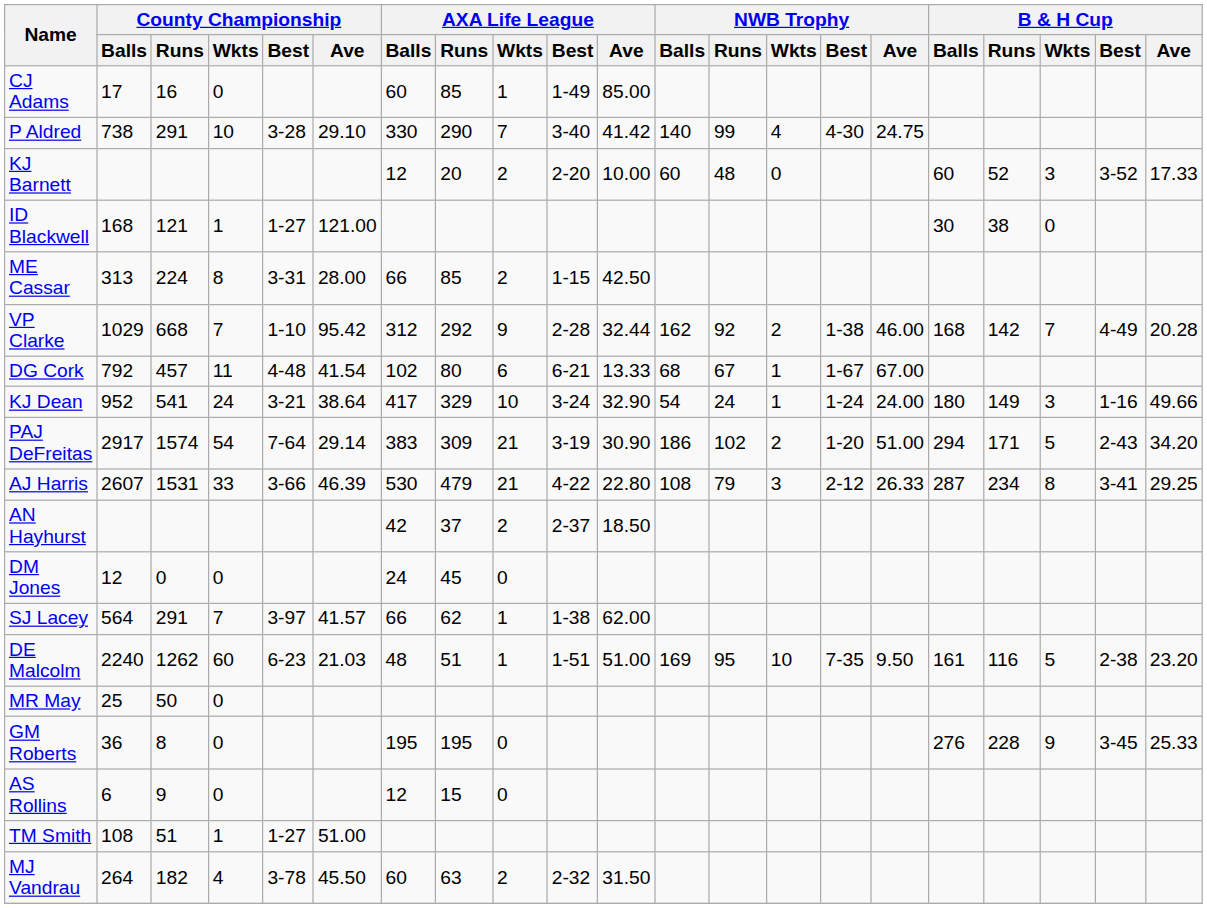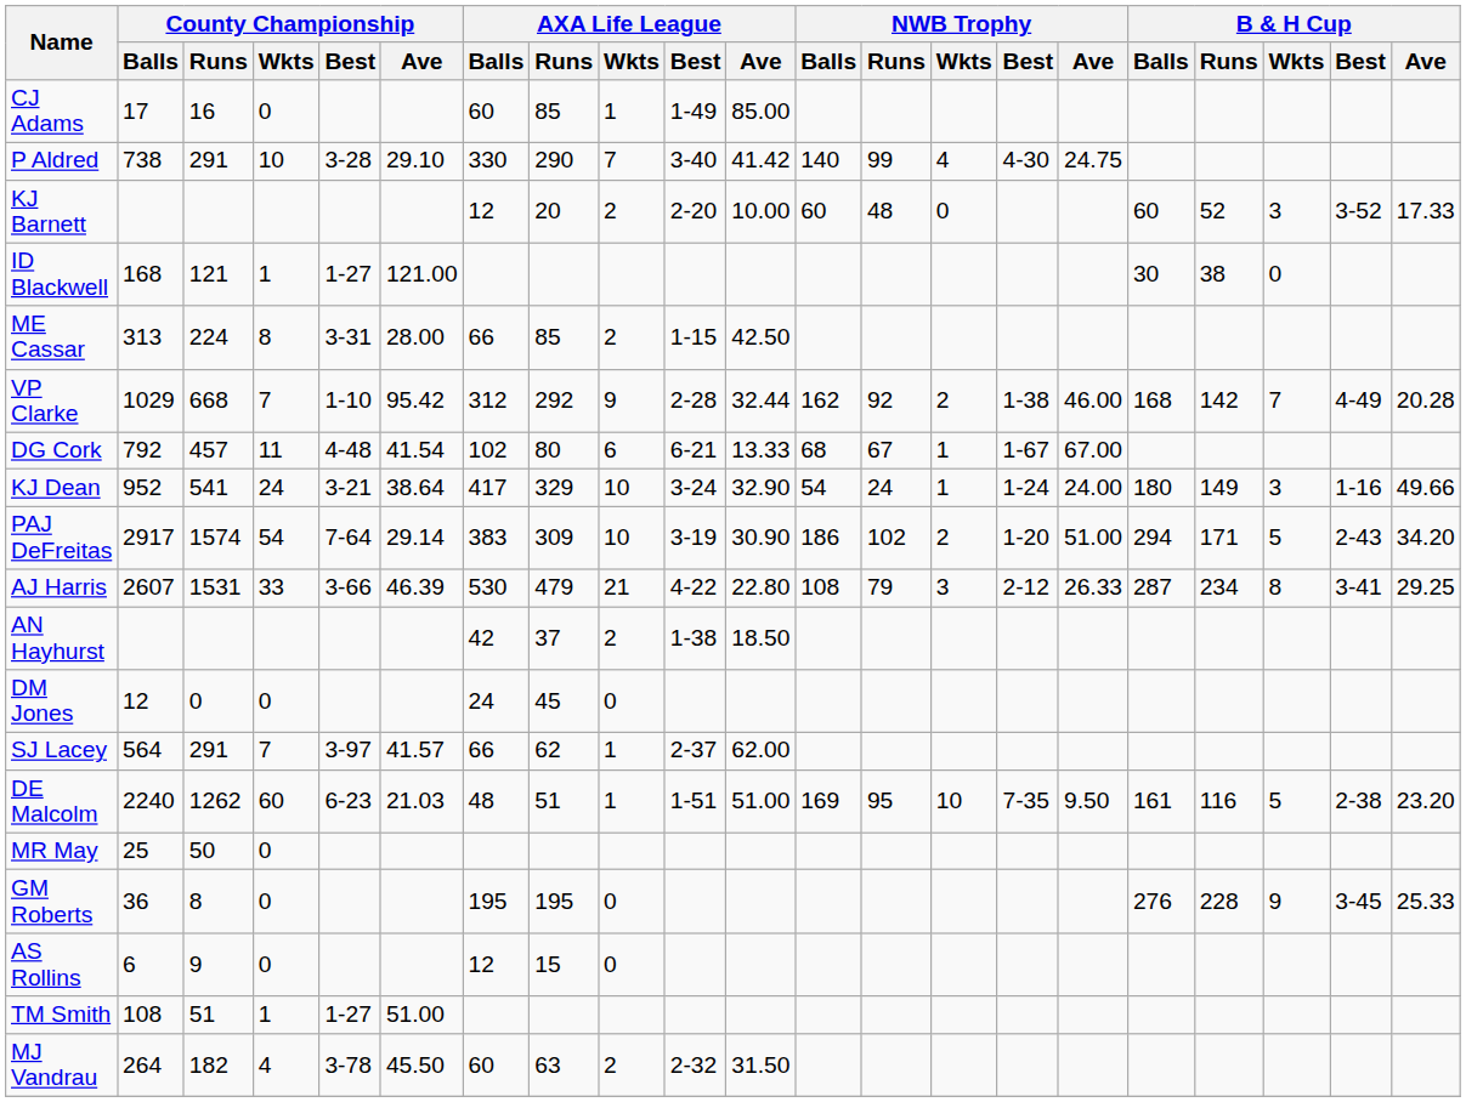PAJ DeFreitas | AXA Life League / Wkts: 21 -> 10
AN Hayhurst | AXA Life League / Best: 2-37 -> 1-38
SJ Lacey | AXA Life League / Best: 1-38 -> 2-37
